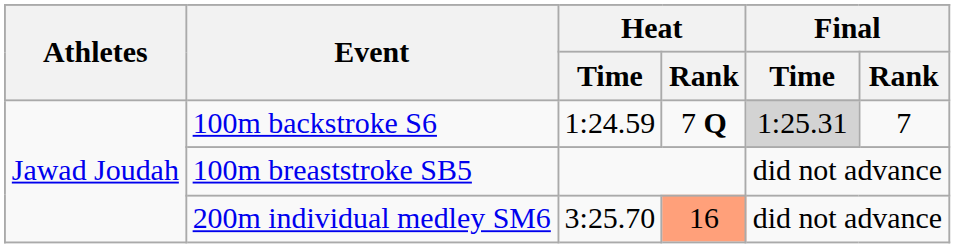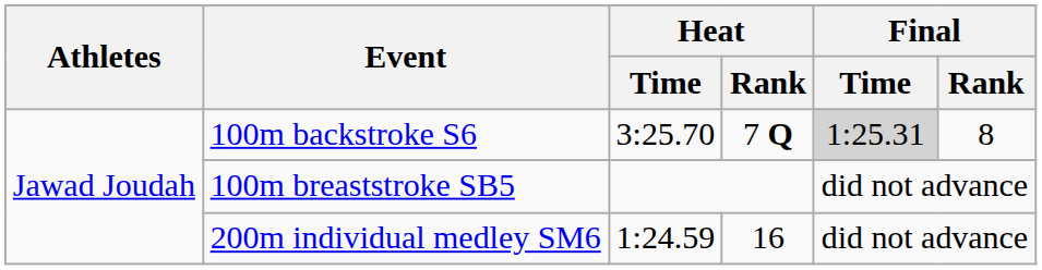100m backstroke S6 | Heat / Time: 1:24.59 -> 3:25.70
100m backstroke S6 | Final / Rank: 7 -> 8
200m individual medley SM6 | Heat / Time: 3:25.70 -> 1:24.59
200m individual medley SM6 | Heat / Rank: lightsalmon background -> no background
